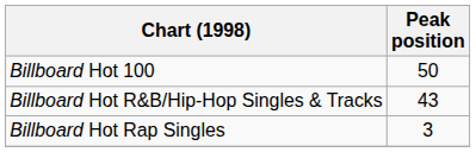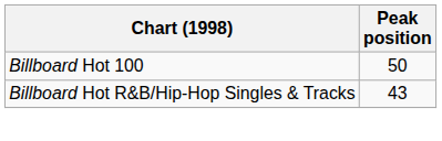- row: Billboard Hot Rap Singles | 3
